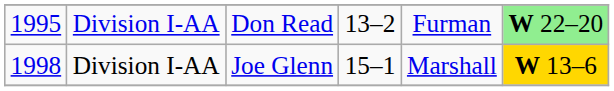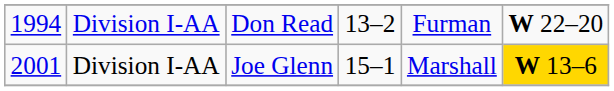Don Read | column 1: 1995 -> 1994
Don Read | column 6: lightgreen background -> no background
Joe Glenn | column 1: 1998 -> 2001
